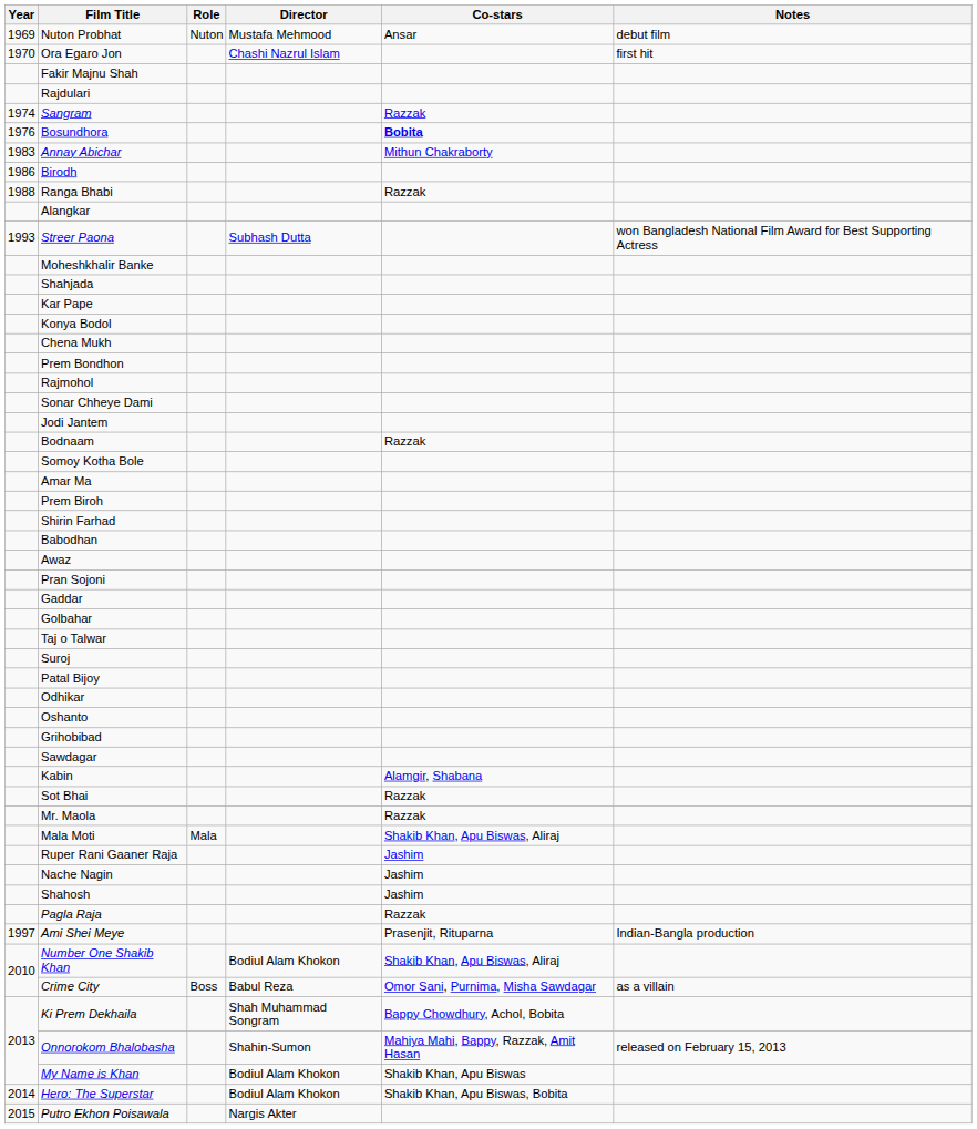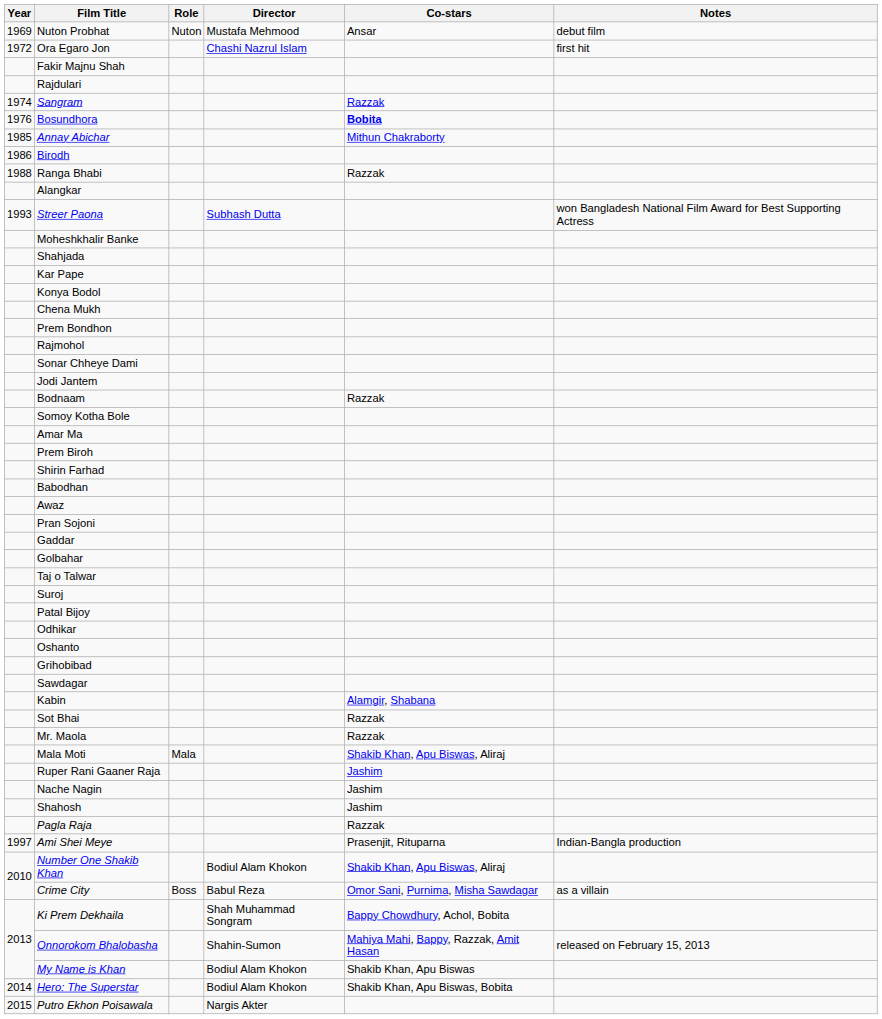Ora Egaro Jon | Year: 1970 -> 1972
Annay Abichar | Year: 1983 -> 1985
